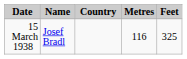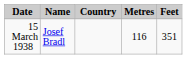15 March 1938 | Feet: 325 -> 351
